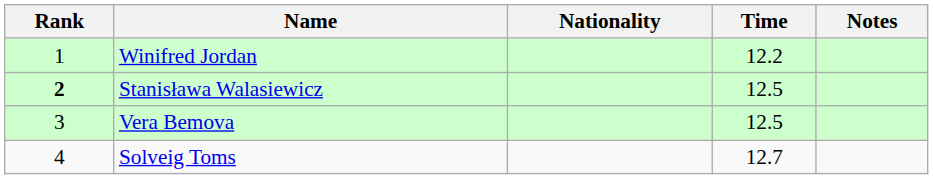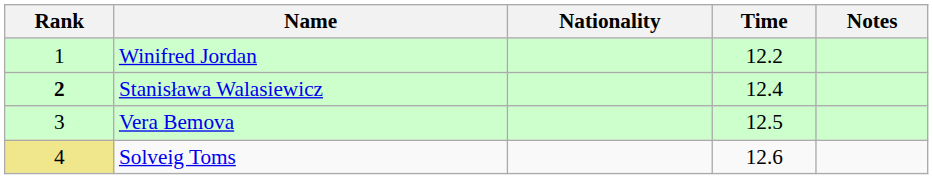Stanisława Walasiewicz | Time: 12.5 -> 12.4
Solveig Toms | Rank: no background -> khaki background
Solveig Toms | Time: 12.7 -> 12.6
